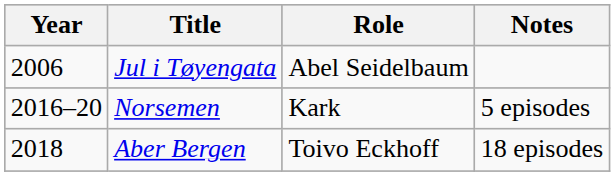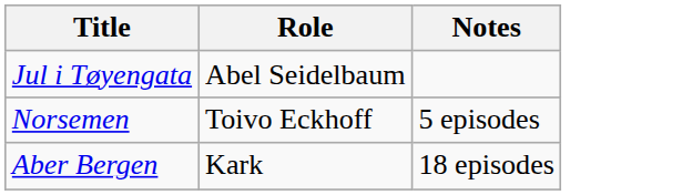- column: Year | 2006 | 2016–20 | 2018
Norsemen | Role: Kark -> Toivo Eckhoff
Aber Bergen | Role: Toivo Eckhoff -> Kark
